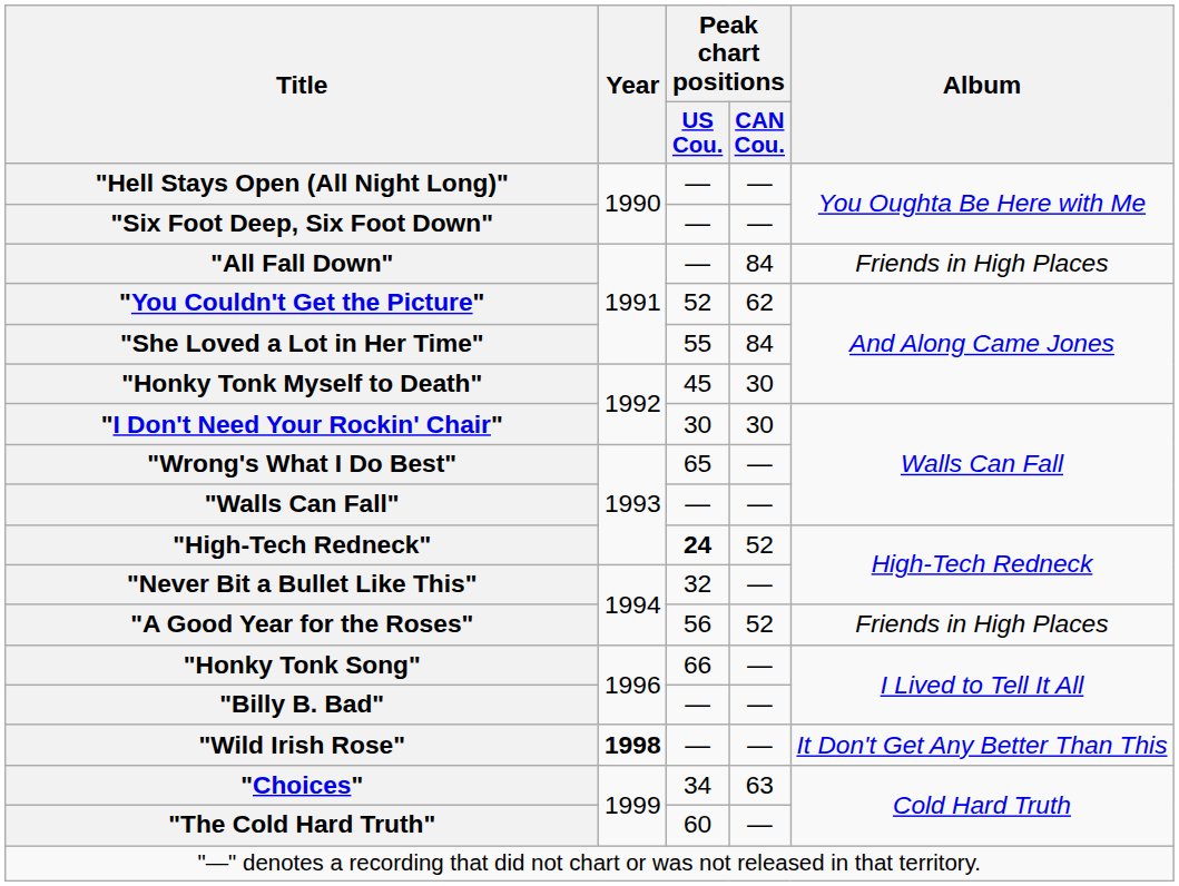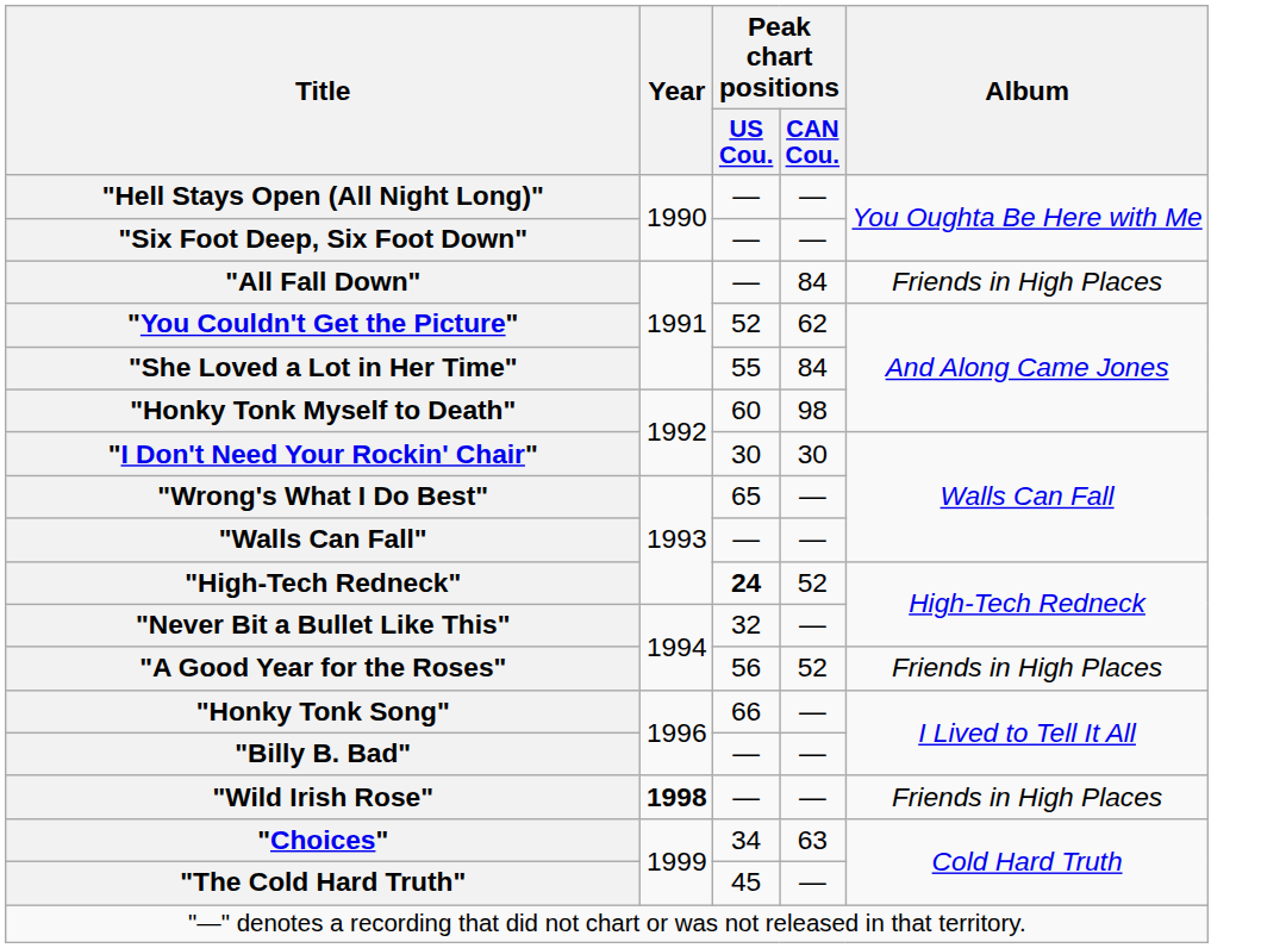"Honky Tonk Myself to Death" | Peak chart positions / US Cou.: 45 -> 60
"Honky Tonk Myself to Death" | Peak chart positions / CAN Cou.: 30 -> 98
"Wild Irish Rose" | Album: It Don't Get Any Better Than This -> Friends in High Places
"The Cold Hard Truth" | Peak chart positions / US Cou.: 60 -> 45
